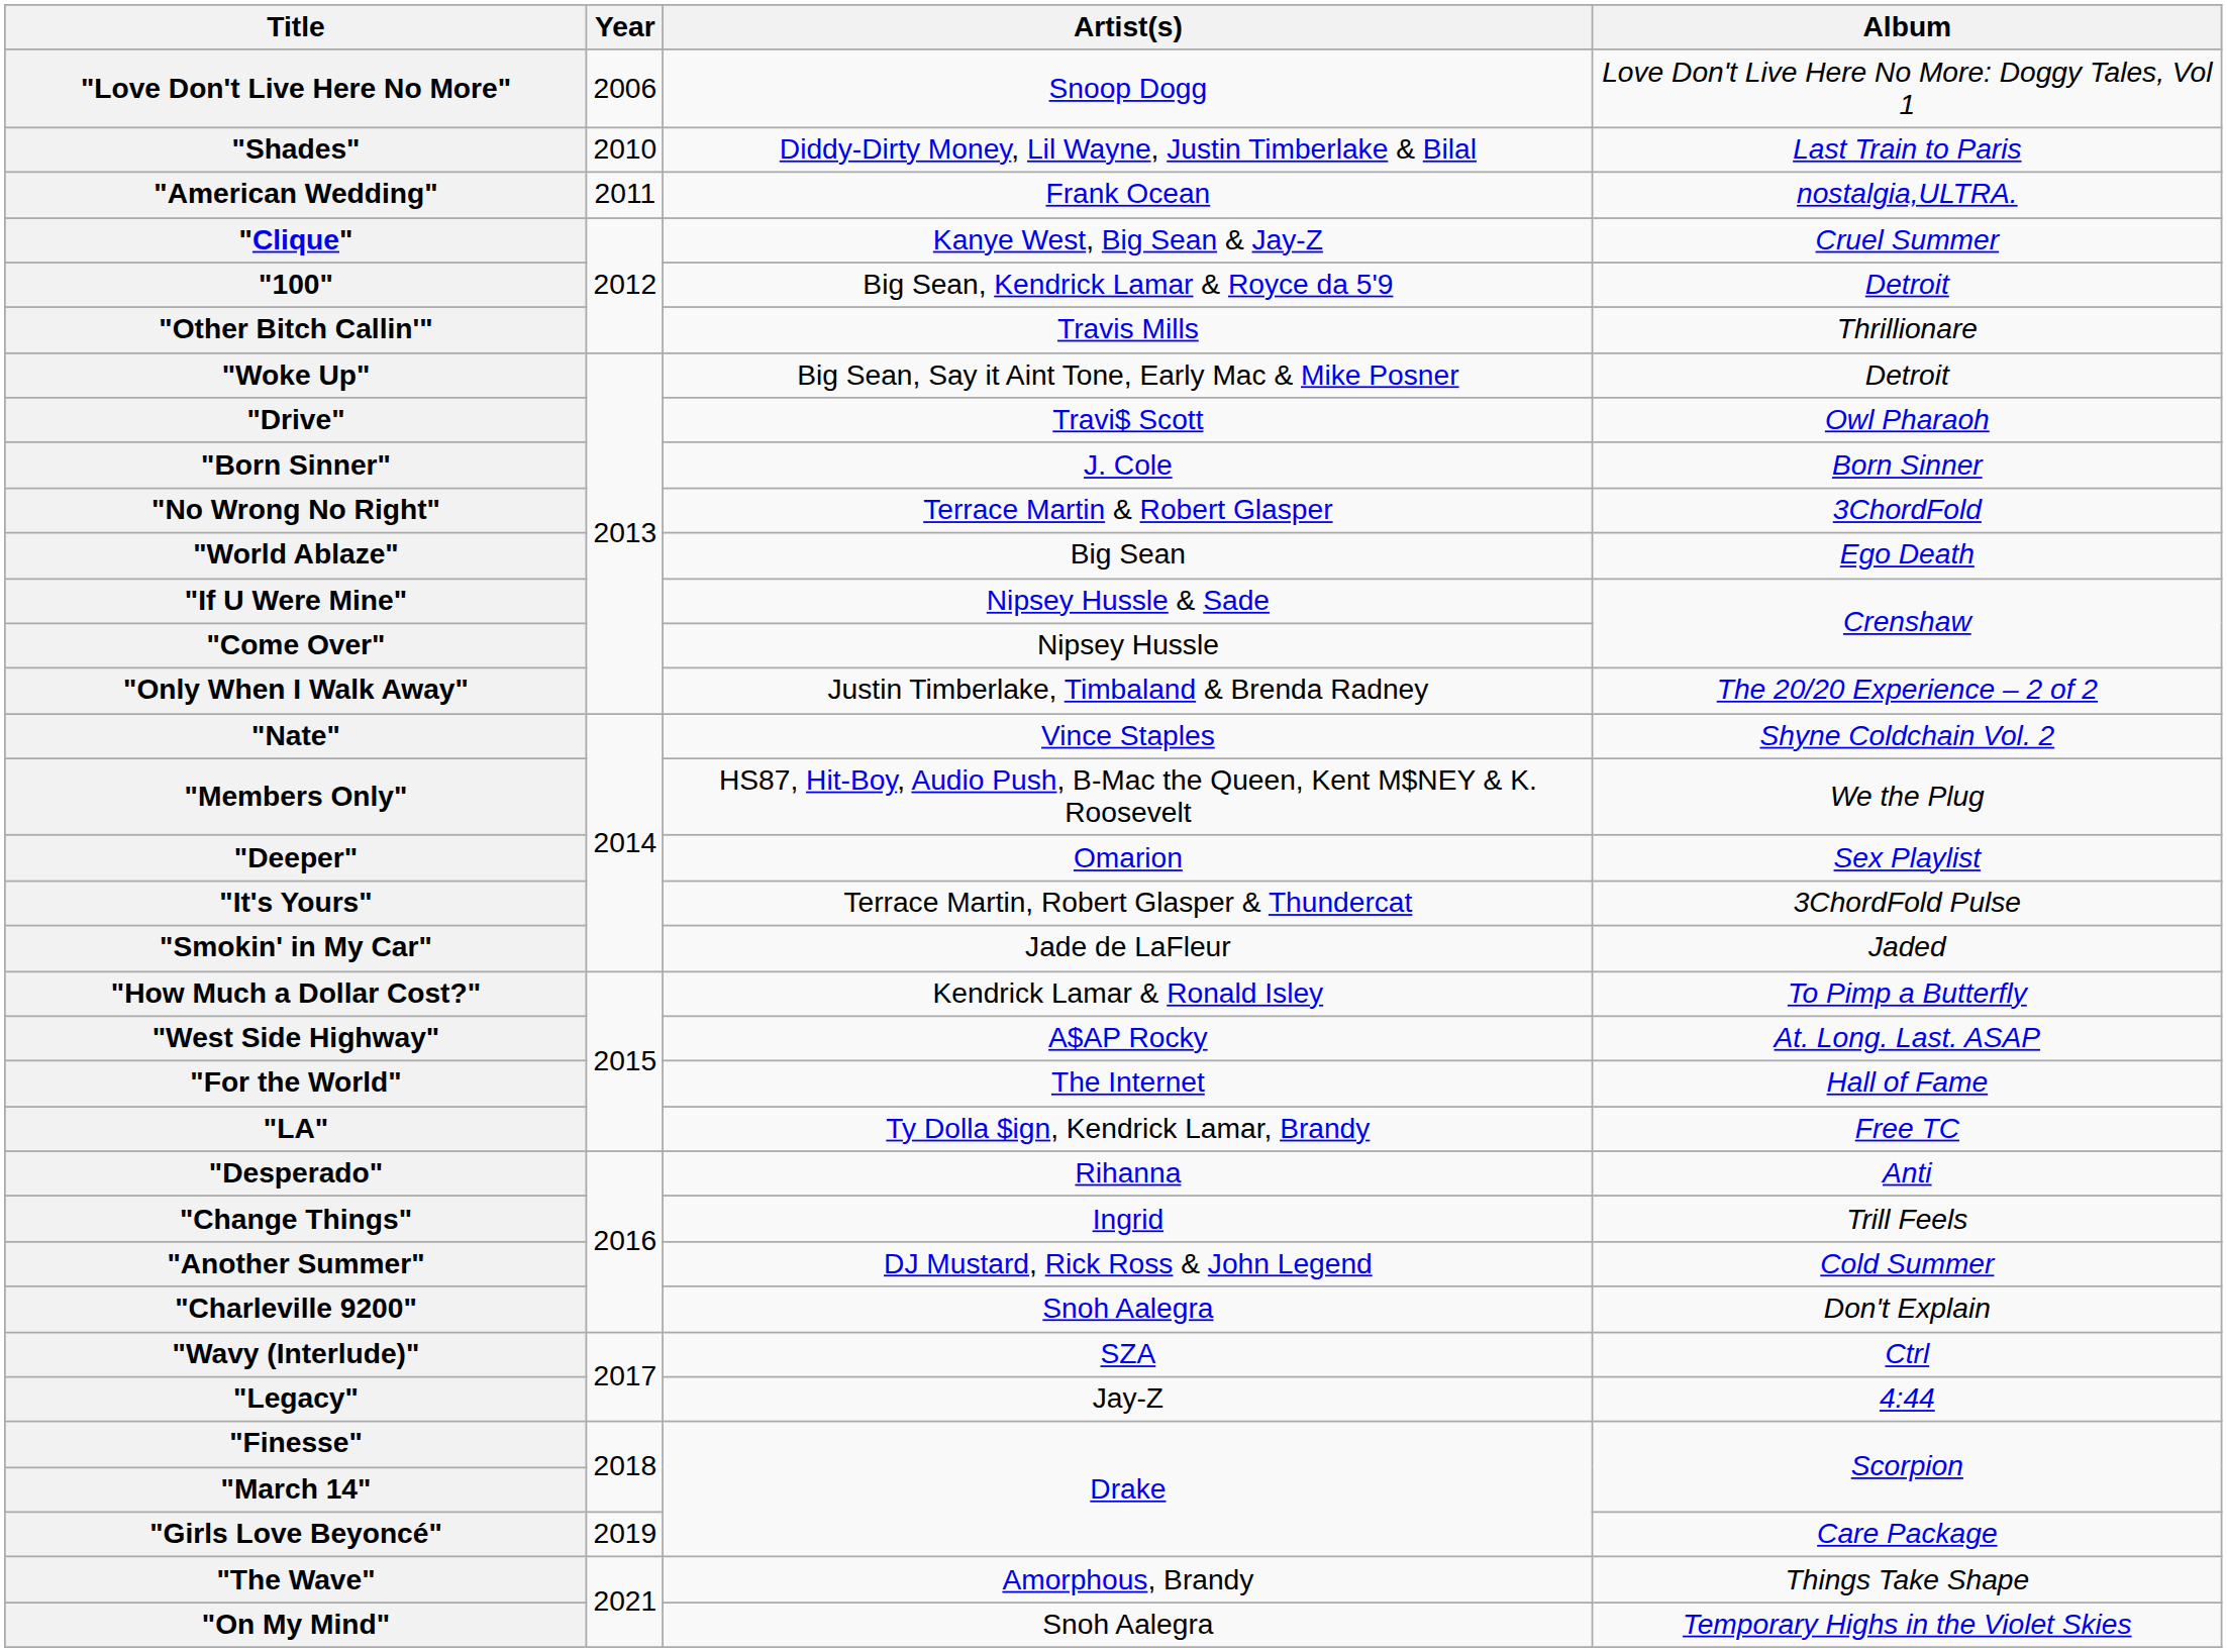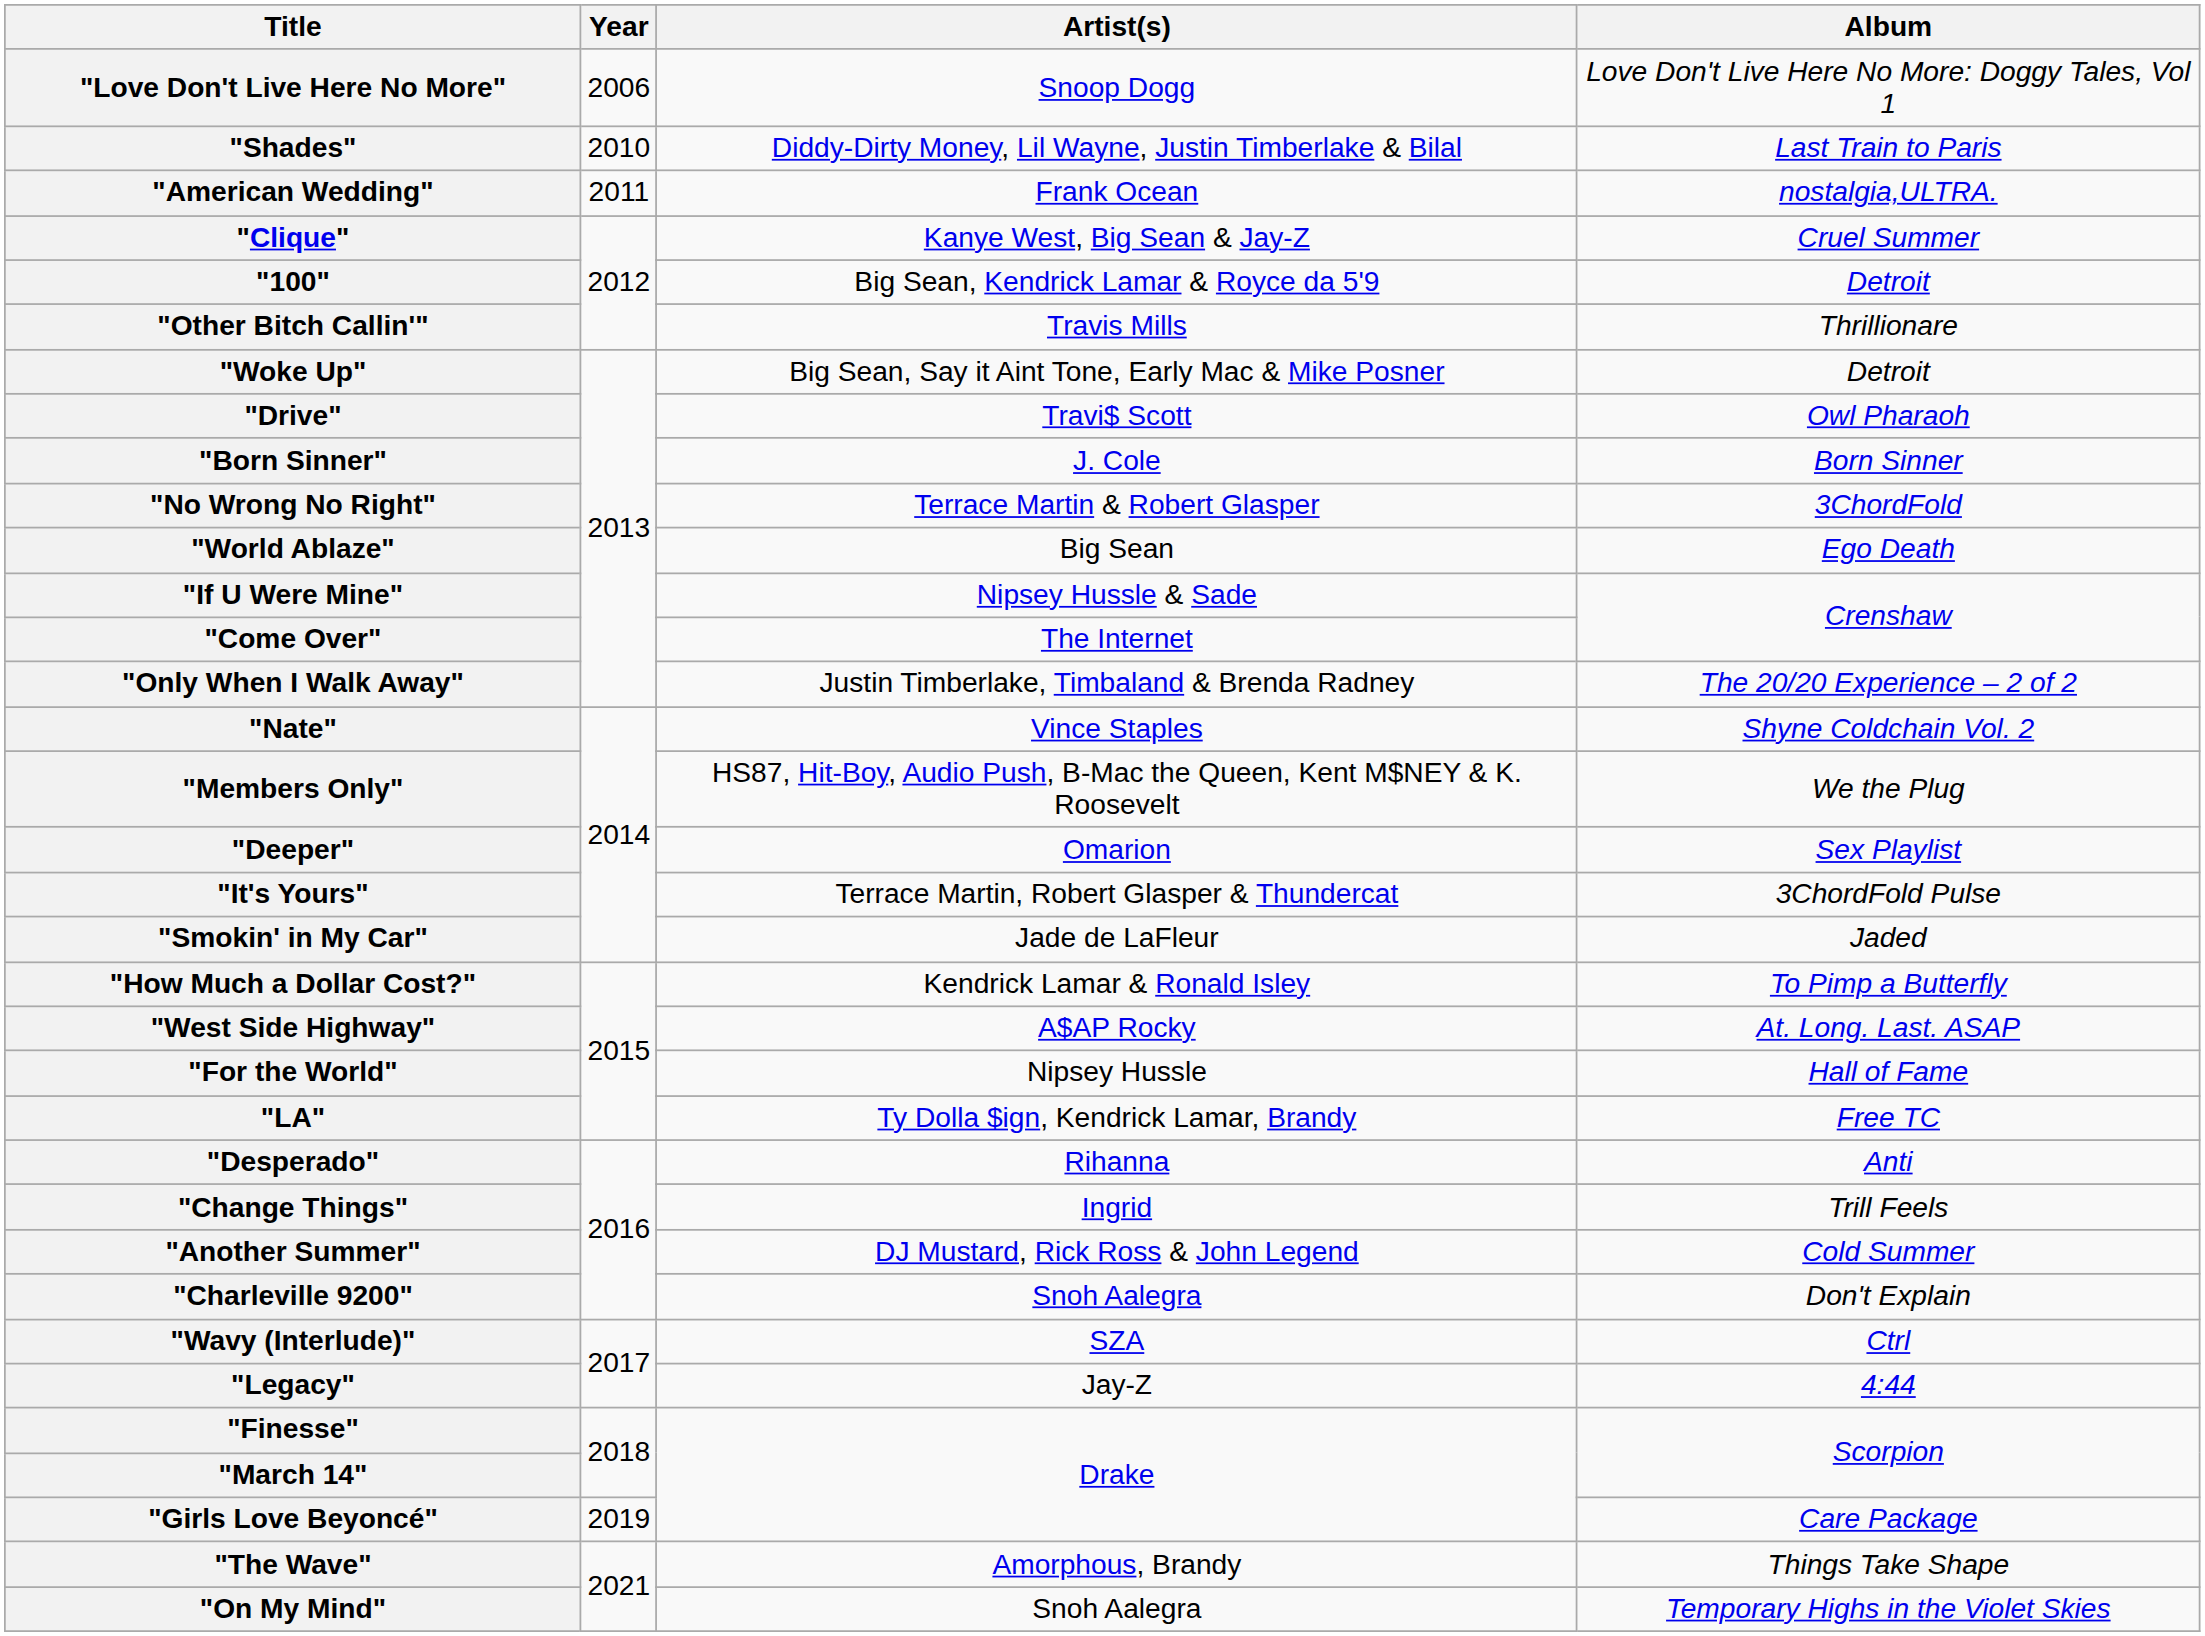"Come Over" | Artist(s): Nipsey Hussle -> The Internet
"For the World" | Artist(s): The Internet -> Nipsey Hussle
